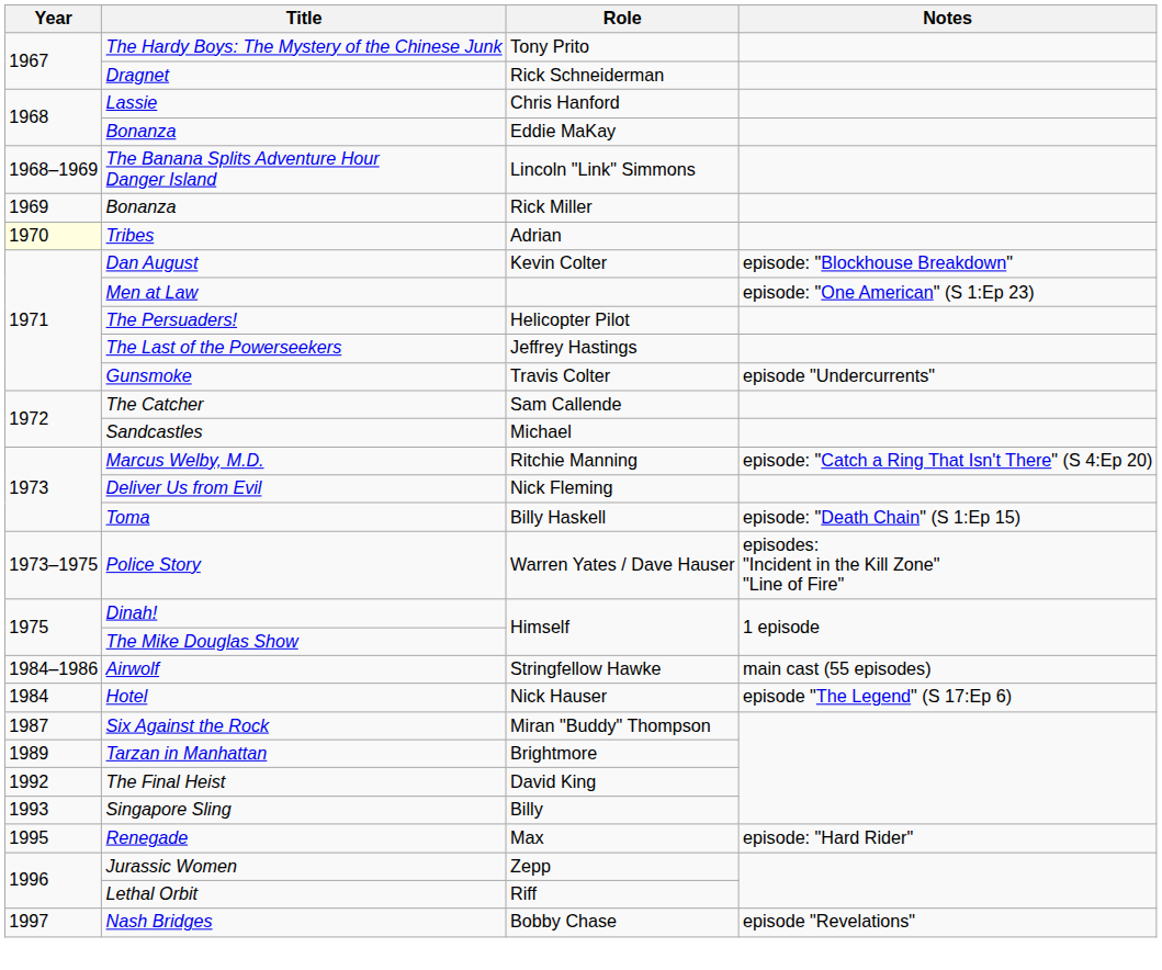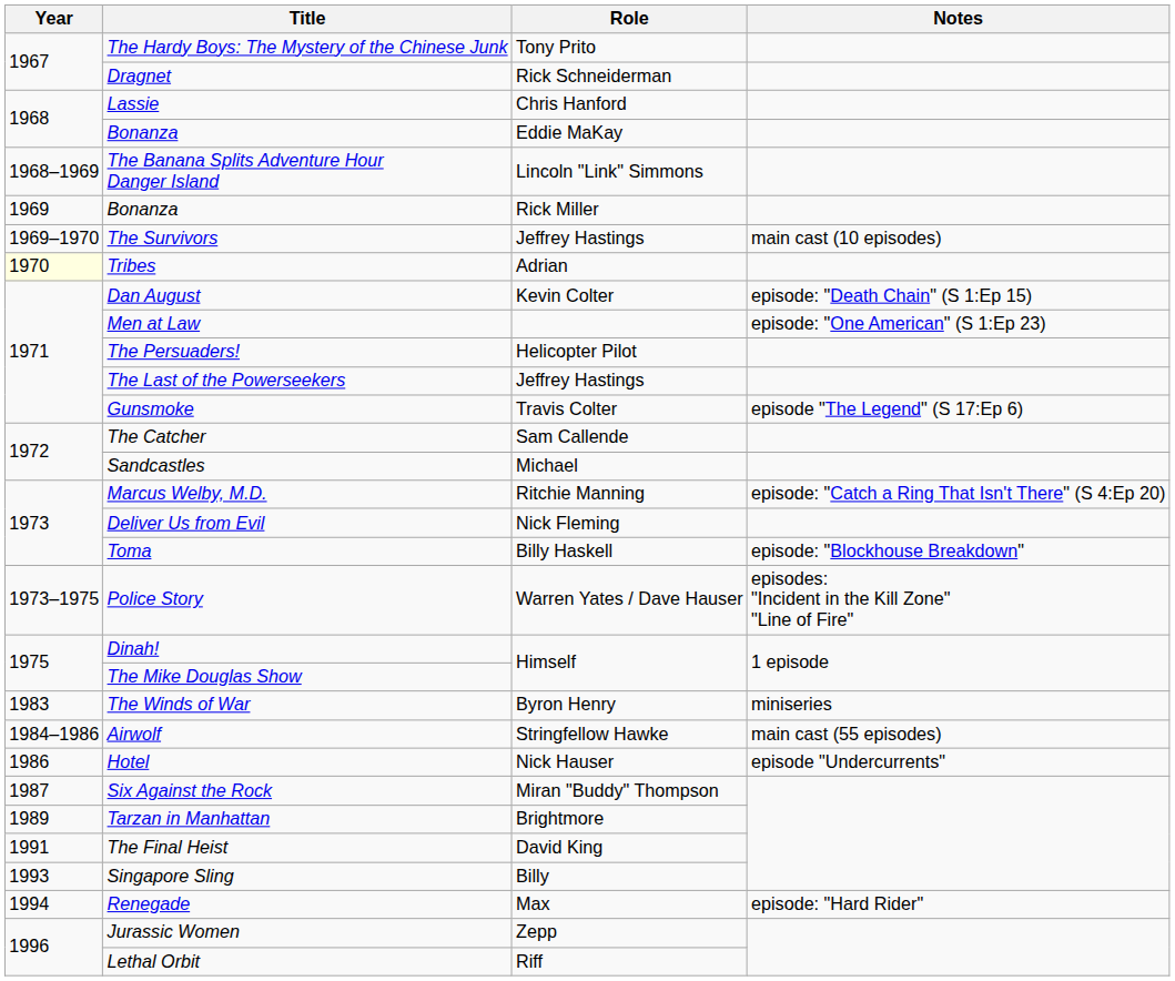+ row: 1969–1970 | The Survivors | Jeffrey Hastings | main cast (10 episodes)
Dan August | Notes: episode: "Blockhouse Breakdown" -> episode: "Death Chain" (S 1:Ep 15)
Gunsmoke | Notes: episode "Undercurrents" -> episode "The Legend" (S 17:Ep 6)
Toma | Notes: episode: "Death Chain" (S 1:Ep 15) -> episode: "Blockhouse Breakdown"
+ row: 1983 | The Winds of War | Byron Henry | miniseries
Hotel | Year: 1984 -> 1986
Hotel | Notes: episode "The Legend" (S 17:Ep 6) -> episode "Undercurrents"
The Final Heist | Year: 1992 -> 1991
Renegade | Year: 1995 -> 1994
- row: 1997 | Nash Bridges | Bobby Chase | episode "Revelations"
